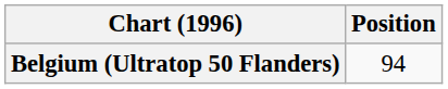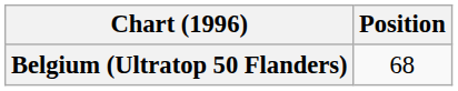Belgium (Ultratop 50 Flanders) | Position: 94 -> 68
